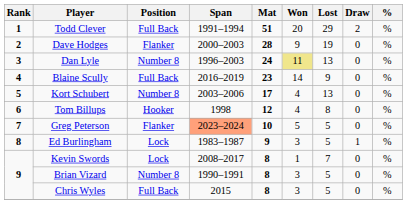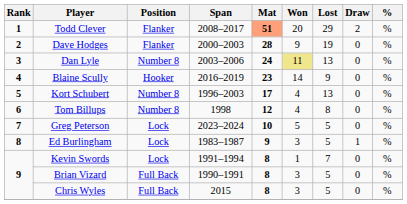Todd Clever | Position: Full Back -> Flanker
Todd Clever | Span: 1991–1994 -> 2008–2017
Todd Clever | Mat: no background -> lightsalmon background
Dan Lyle | Span: 1996–2003 -> 2003–2006
Blaine Scully | Position: Full Back -> Hooker
Kort Schubert | Span: 2003–2006 -> 1996–2003
Tom Billups | Position: Hooker -> Number 8
Greg Peterson | Position: Flanker -> Lock
Greg Peterson | Span: lightsalmon background -> no background
Kevin Swords | Span: 2008–2017 -> 1991–1994
Brian Vizard | Position: Number 8 -> Full Back
